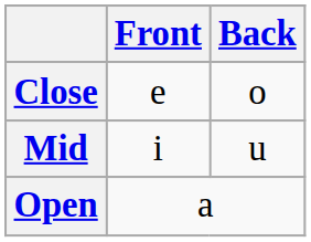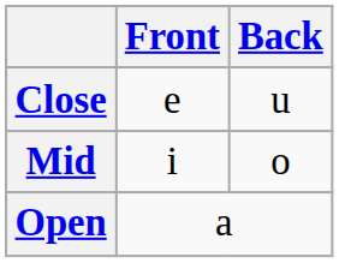Close | Back: o -> u
Mid | Back: u -> o
